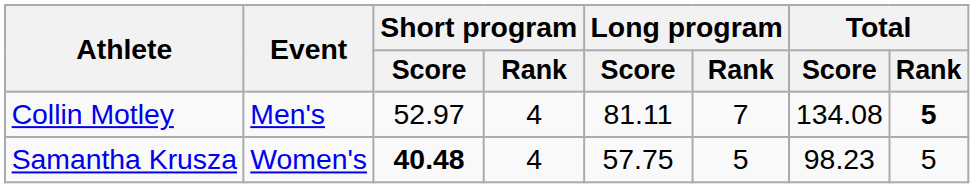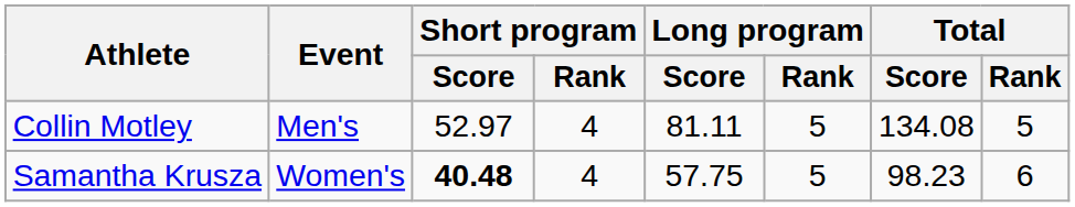Collin Motley | Long program / Rank: 7 -> 5
Collin Motley | Total / Rank: bold -> normal
Samantha Krusza | Total / Rank: 5 -> 6
